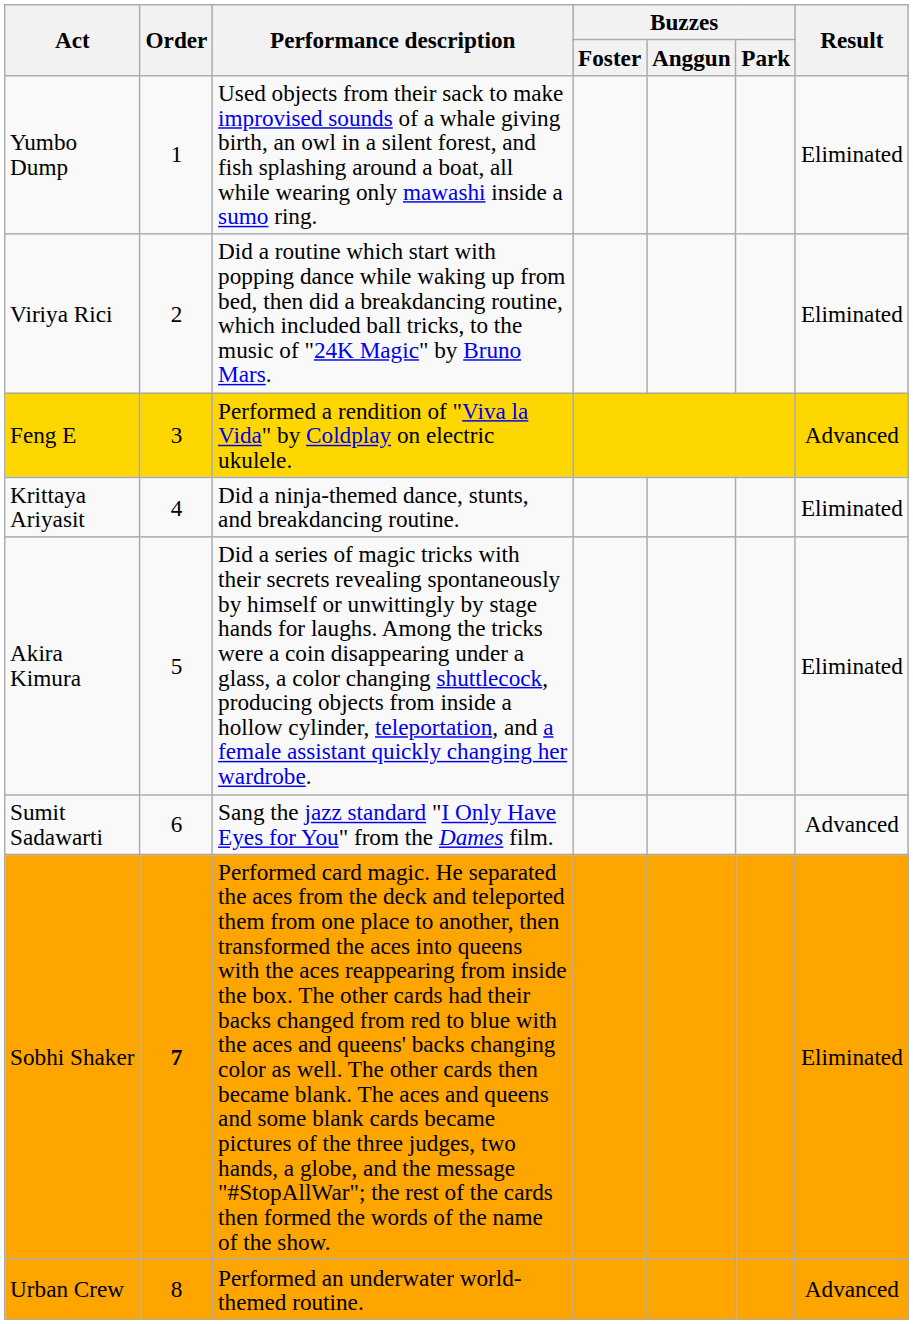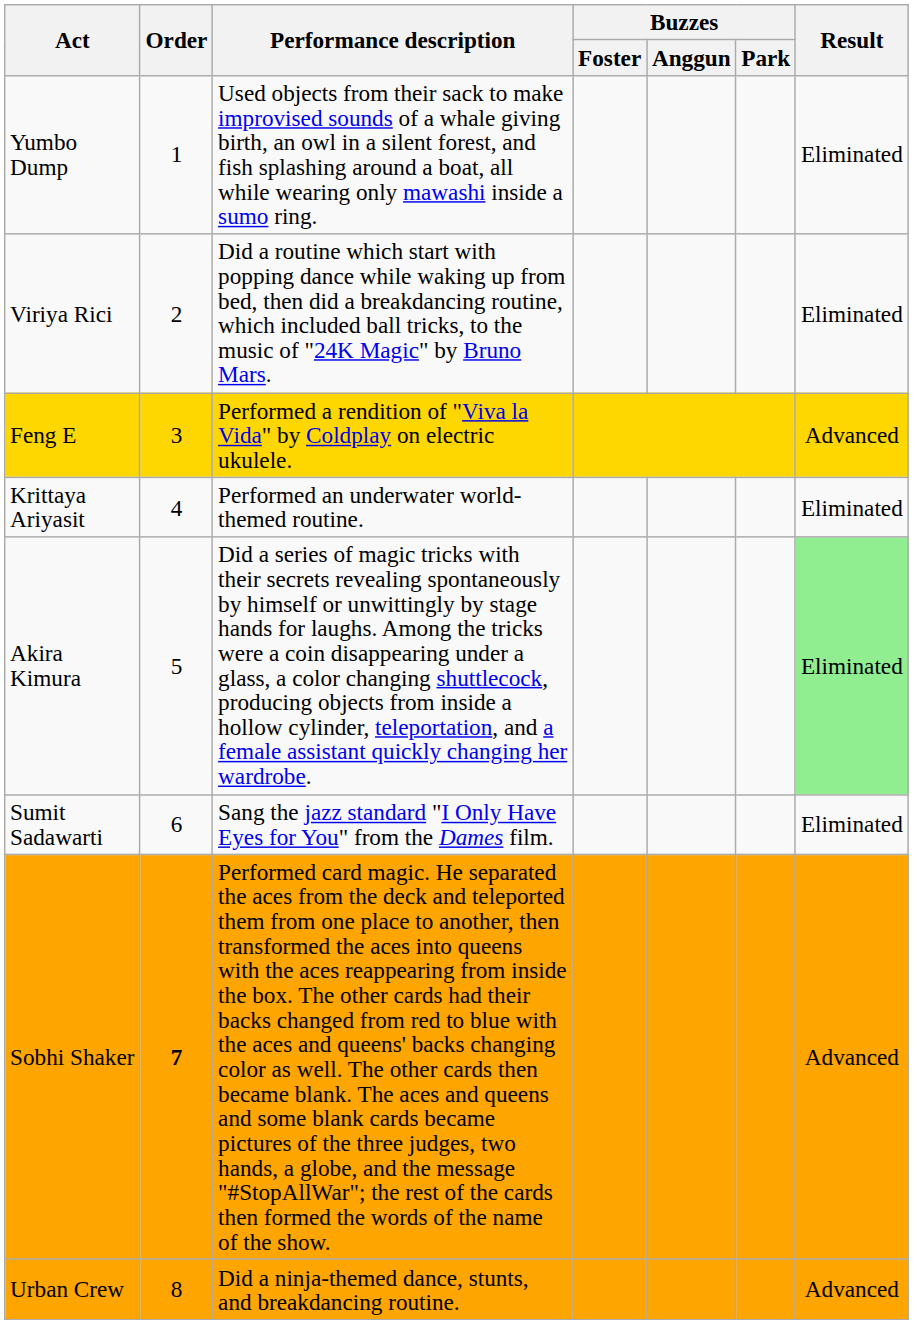Krittaya Ariyasit | Performance description: Did a ninja-themed dance, stunts, and breakdancing routine. -> Performed an underwater world-themed routine.
Akira Kimura | Result: no background -> lightgreen background
Sumit Sadawarti | Result: Advanced -> Eliminated
Sobhi Shaker | Result: Eliminated -> Advanced
Urban Crew | Performance description: Performed an underwater world-themed routine. -> Did a ninja-themed dance, stunts, and breakdancing routine.
